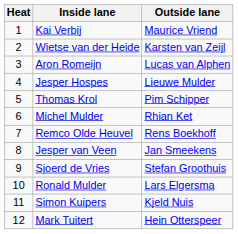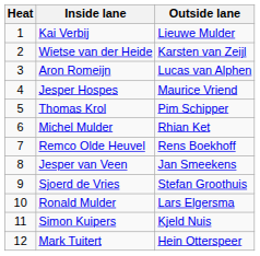Kai Verbij | Outside lane: Maurice Vriend -> Lieuwe Mulder
Jesper Hospes | Outside lane: Lieuwe Mulder -> Maurice Vriend
